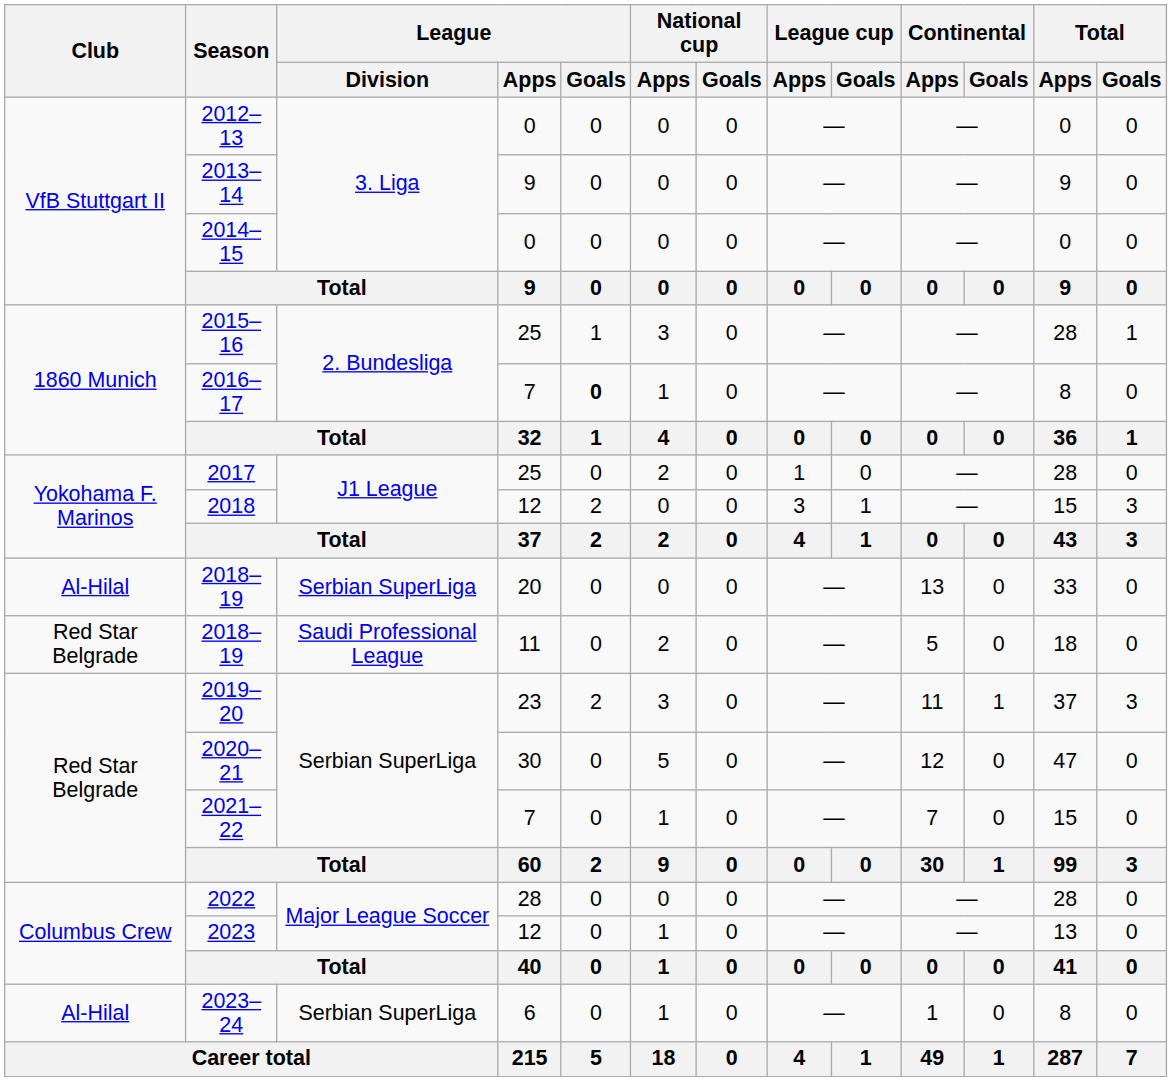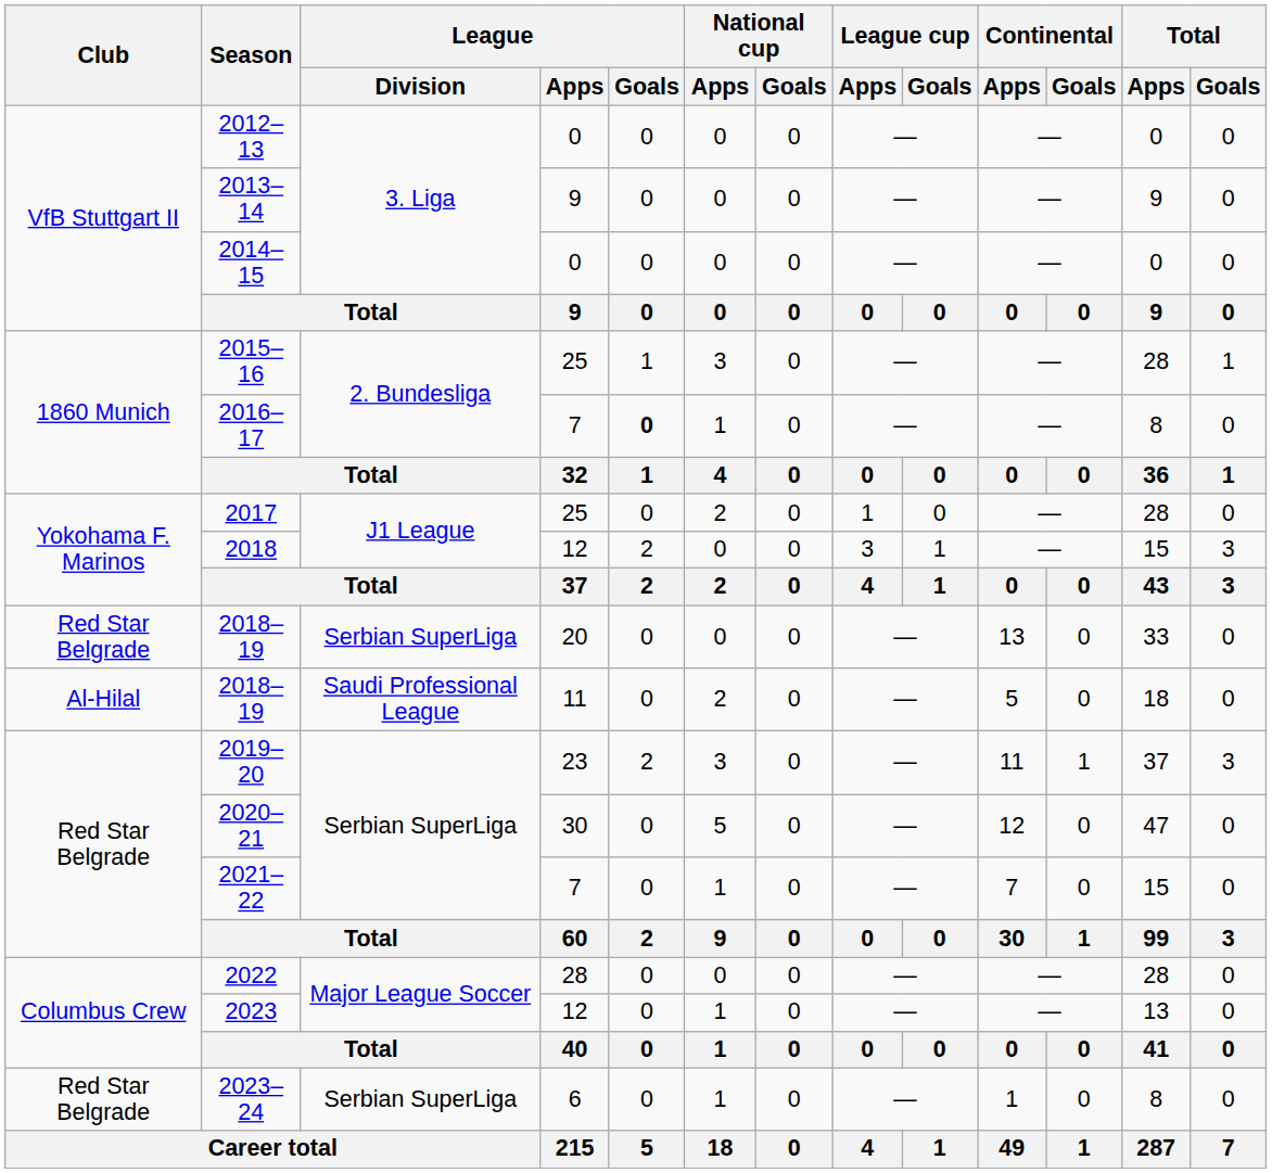2018–19 / 20 | Club: Al-Hilal -> Red Star Belgrade
2018–19 / 11 | Club: Red Star Belgrade -> Al-Hilal
2023–24 | Club: Al-Hilal -> Red Star Belgrade
